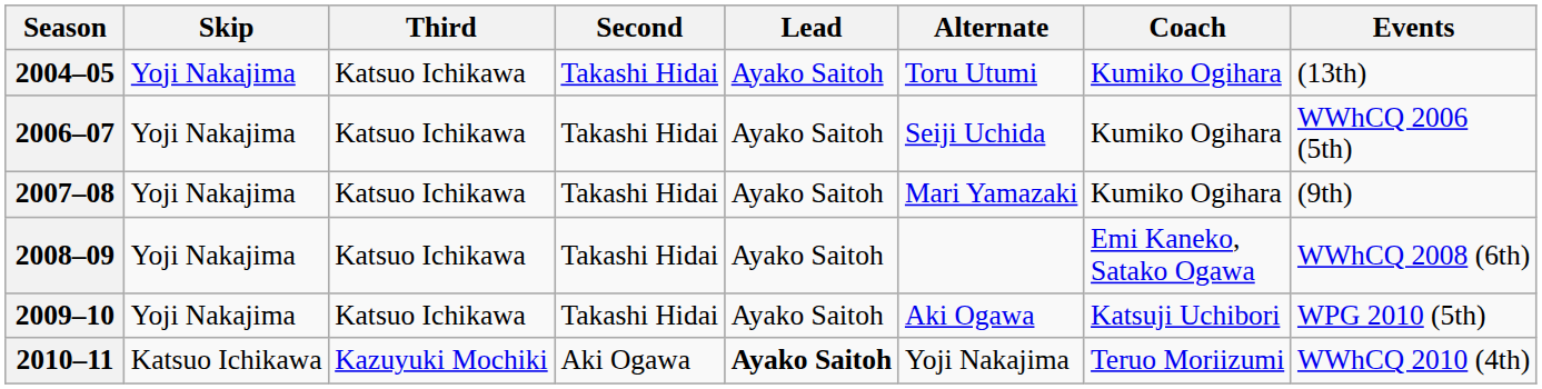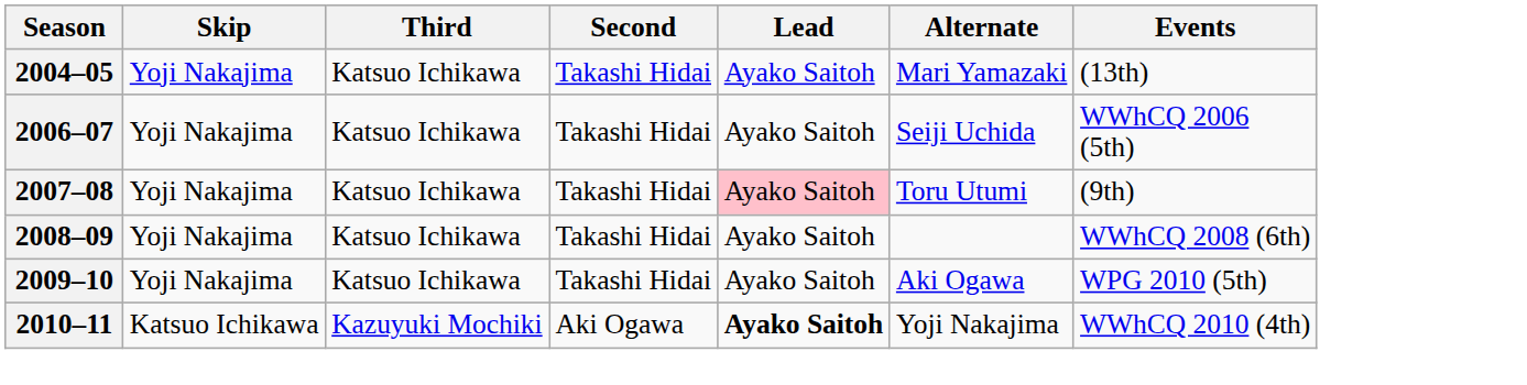- column: Coach | Kumiko Ogihara | Kumiko Ogihara | Kumiko Ogihara | Emi Kaneko, Satako Ogawa | Katsuji Uchibori | Teruo Moriizumi
2004–05 | Alternate: Toru Utumi -> Mari Yamazaki
2007–08 | Lead: no background -> pink background
2007–08 | Alternate: Mari Yamazaki -> Toru Utumi
